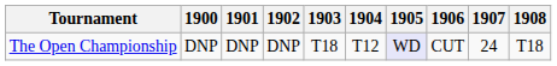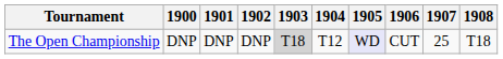The Open Championship | 1903: no background -> lightgrey background
The Open Championship | 1907: 24 -> 25
